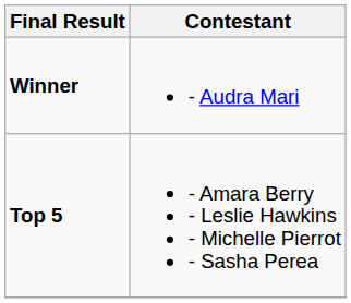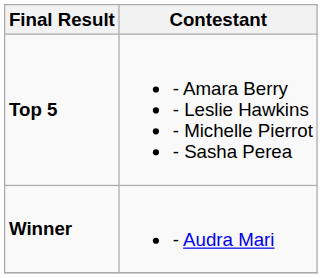rows swapped: Winner <-> Top 5
